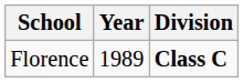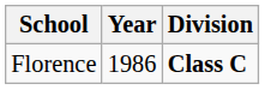Florence | Year: 1989 -> 1986
